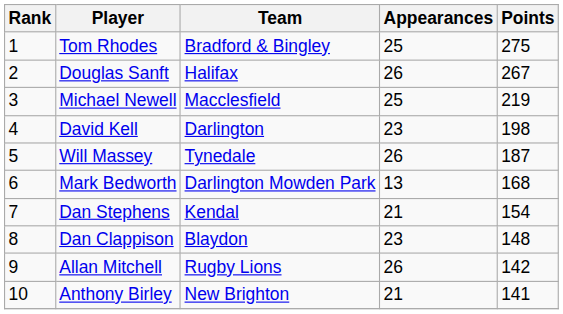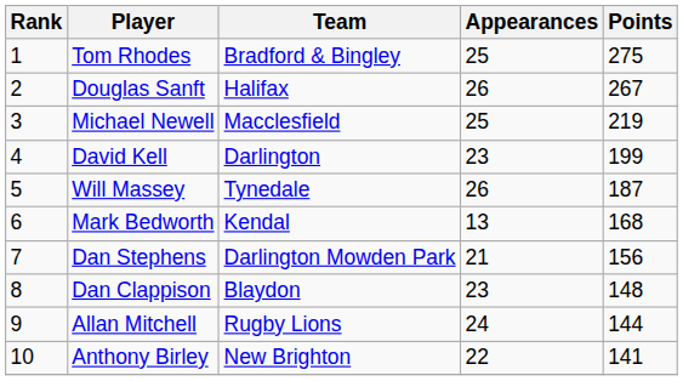David Kell | Points: 198 -> 199
Mark Bedworth | Team: Darlington Mowden Park -> Kendal
Dan Stephens | Team: Kendal -> Darlington Mowden Park
Dan Stephens | Points: 154 -> 156
Allan Mitchell | Appearances: 26 -> 24
Allan Mitchell | Points: 142 -> 144
Anthony Birley | Appearances: 21 -> 22
